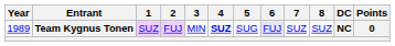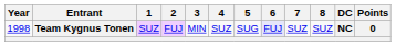Team Kygnus Tonen | Year: 1989 -> 1998
Team Kygnus Tonen | 4: bold -> normal
